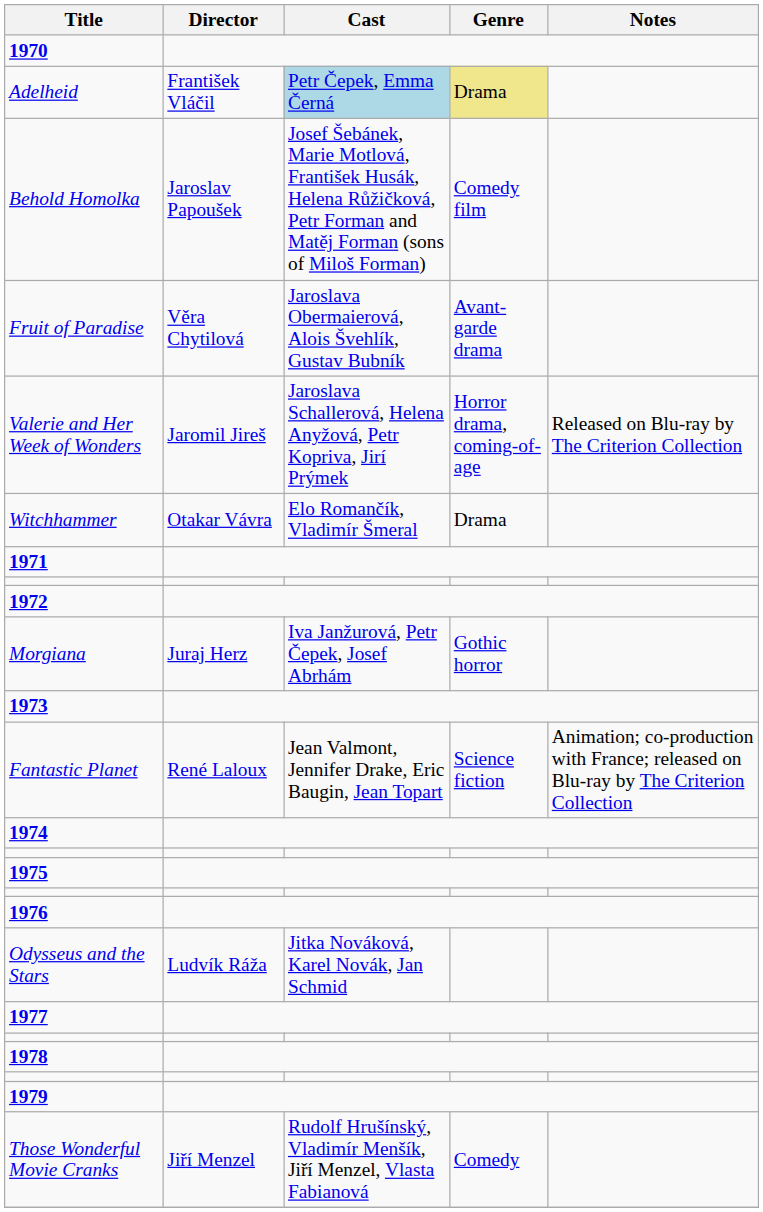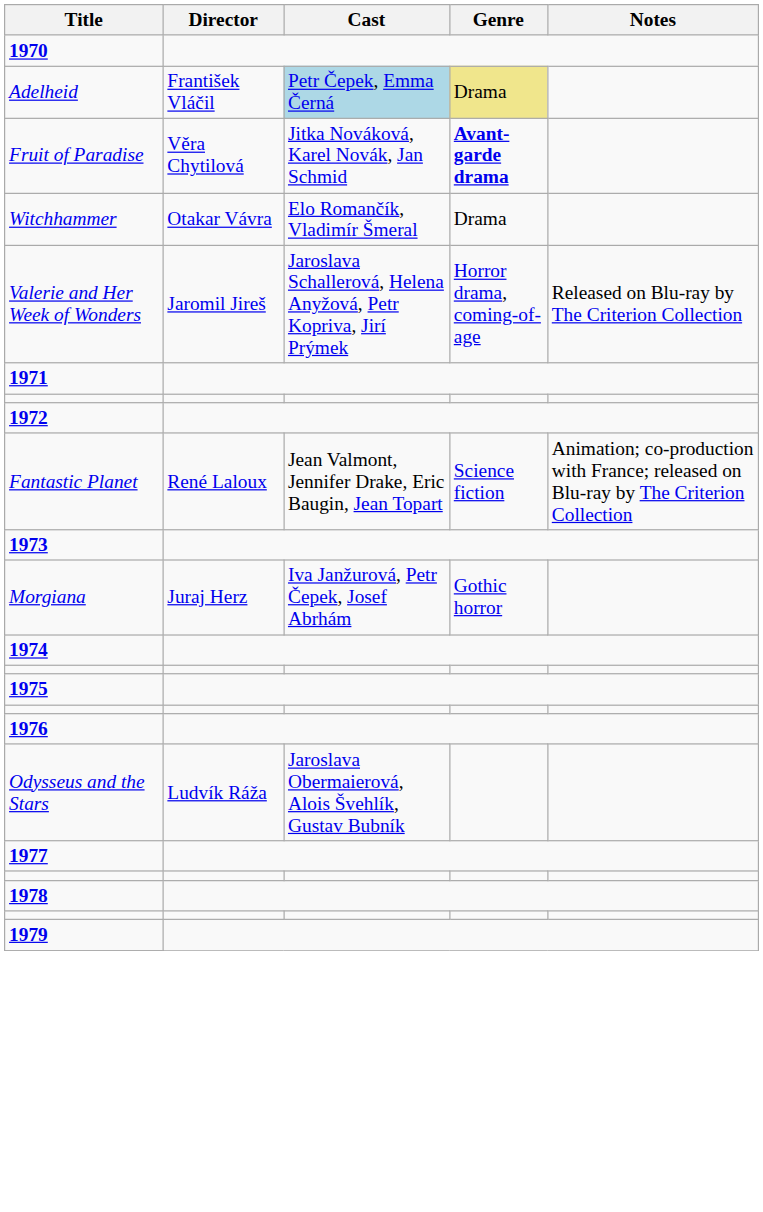- row: Behold Homolka | Jaroslav Papoušek | Josef Šebánek, Marie Motlová, František Husák, Helena Růžičková, Petr Forman and Matěj Forman (sons of Miloš Forman) | Comedy film
Fruit of Paradise | Cast: Jaroslava Obermaierová, Alois Švehlík, Gustav Bubník -> Jitka Nováková, Karel Novák, Jan Schmid
Fruit of Paradise | Genre: normal -> bold
rows swapped: Valerie and Her Week of Wonders <-> Witchhammer
rows swapped: Morgiana <-> Fantastic Planet
Odysseus and the Stars | Cast: Jitka Nováková, Karel Novák, Jan Schmid -> Jaroslava Obermaierová, Alois Švehlík, Gustav Bubník
- row: Those Wonderful Movie Cranks | Jiří Menzel | Rudolf Hrušínský, Vladimír Menšík, Jiří Menzel, Vlasta Fabianová | Comedy
